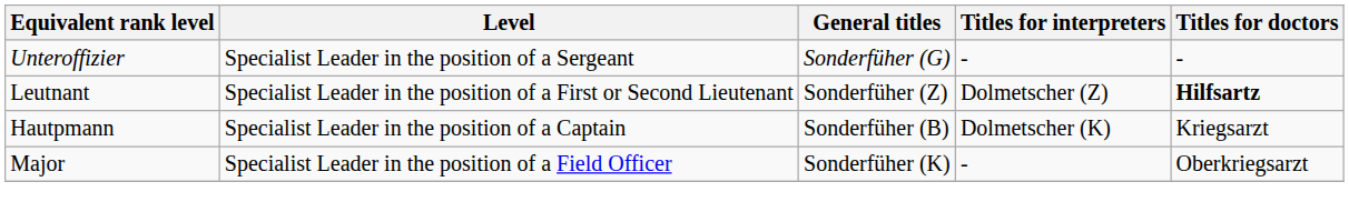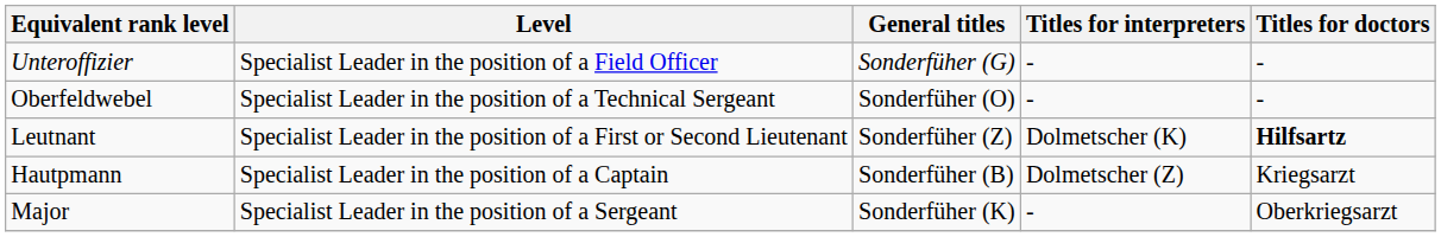Unteroffizier | Level: Specialist Leader in the position of a Sergeant -> Specialist Leader in the position of a Field Officer
+ row: Oberfeldwebel | Specialist Leader in the position of a Technical Sergeant | Sonderfüher (O) | - | -
Leutnant | Titles for interpreters: Dolmetscher (Z) -> Dolmetscher (K)
Hautpmann | Titles for interpreters: Dolmetscher (K) -> Dolmetscher (Z)
Major | Level: Specialist Leader in the position of a Field Officer -> Specialist Leader in the position of a Sergeant
